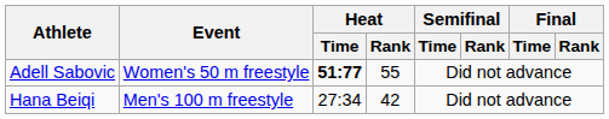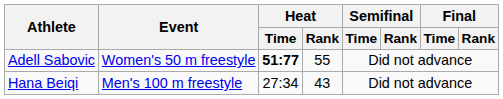Hana Beiqi | Heat / Rank: 42 -> 43
